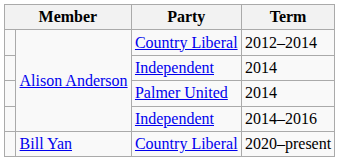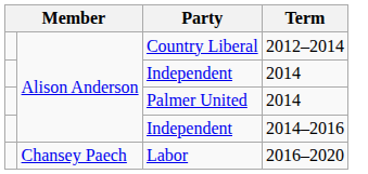+ row: Chansey Paech | Labor | 2016–2020
- row: Bill Yan | Country Liberal | 2020–present
